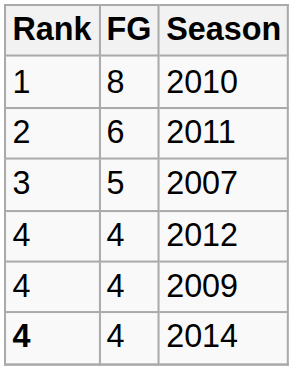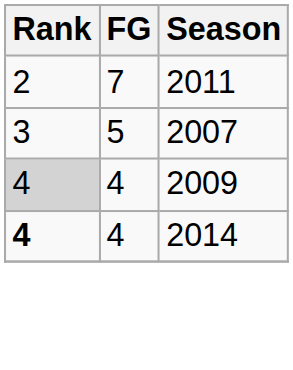- row: 1 | 8 | 2010
2011 | FG: 6 -> 7
- row: 4 | 4 | 2012
2009 | Rank: no background -> lightgrey background
